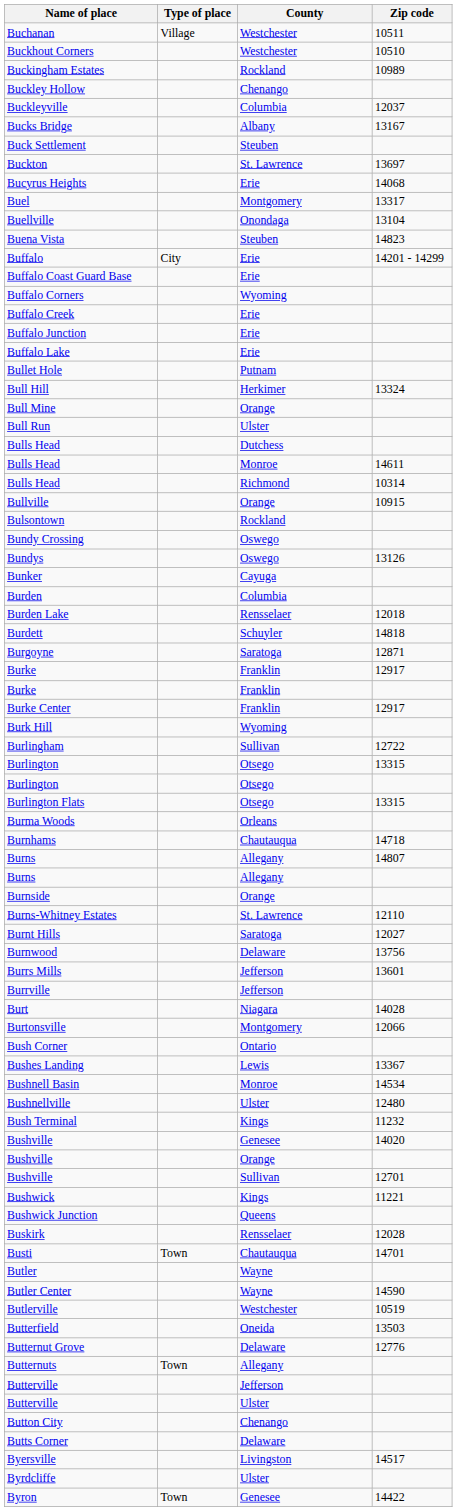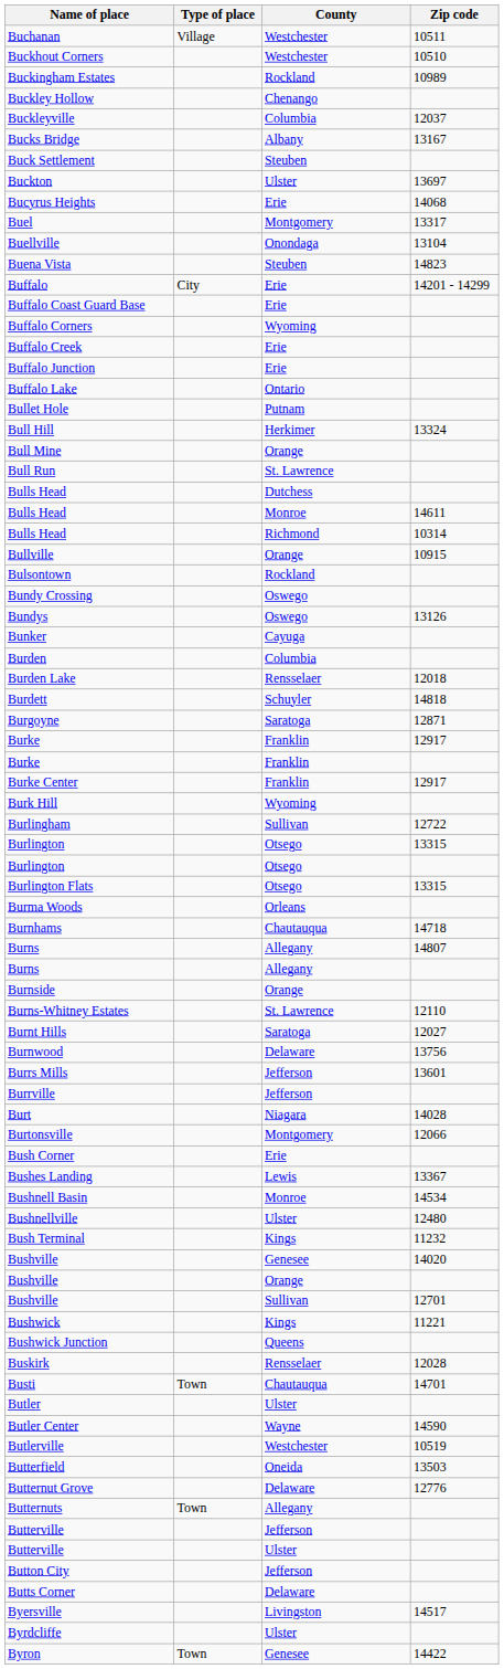Buckton | County: St. Lawrence -> Ulster
Buffalo Lake | County: Erie -> Ontario
Bull Run | County: Ulster -> St. Lawrence
Bush Corner | County: Ontario -> Erie
Butler | County: Wayne -> Ulster
Button City | County: Chenango -> Jefferson
